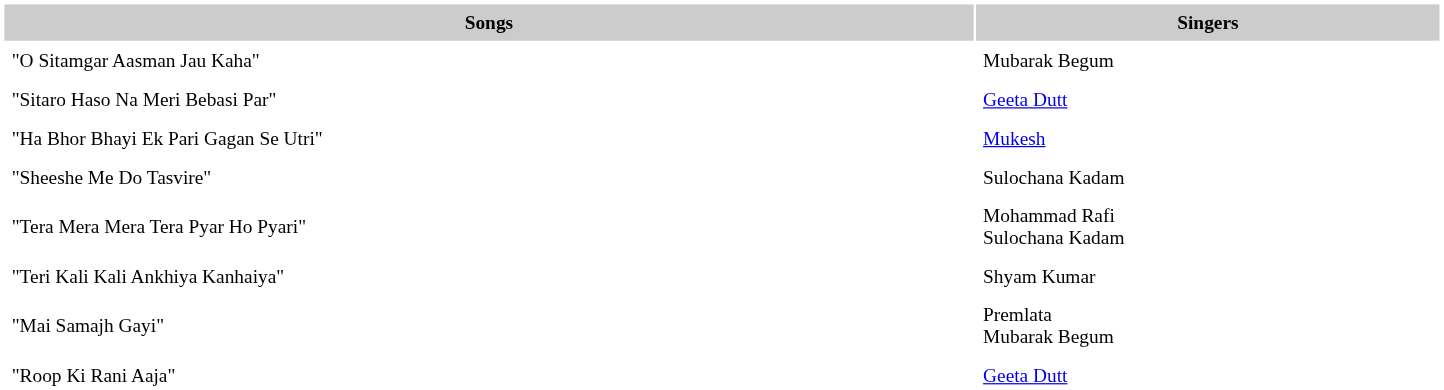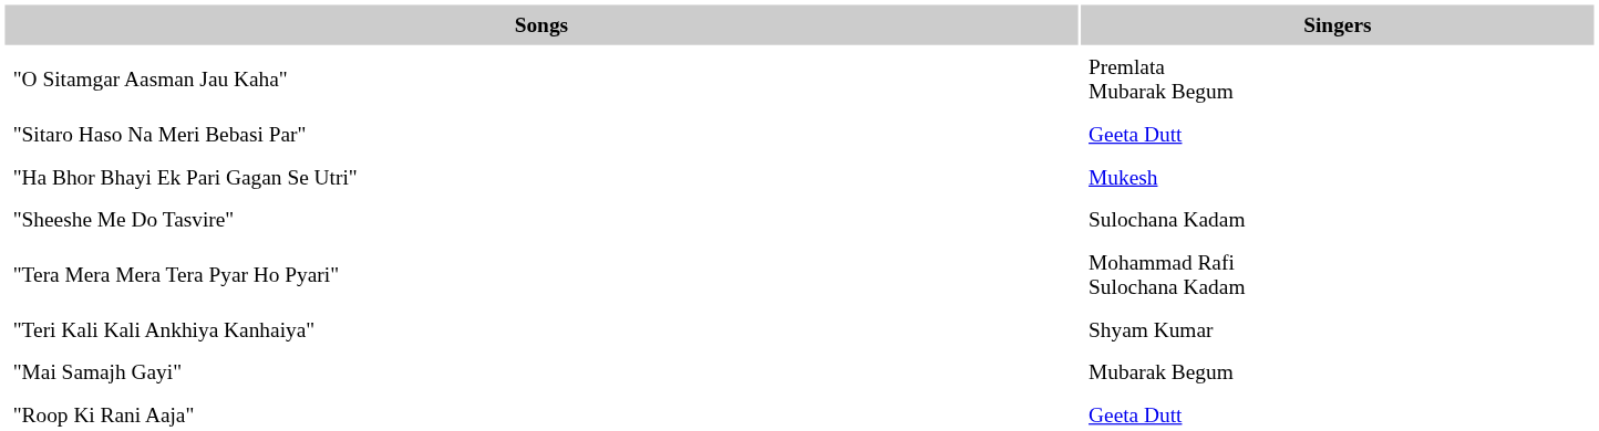"O Sitamgar Aasman Jau Kaha" | Singers: Mubarak Begum -> Premlata Mubarak Begum
"Mai Samajh Gayi" | Singers: Premlata Mubarak Begum -> Mubarak Begum
